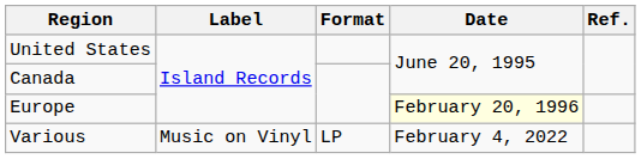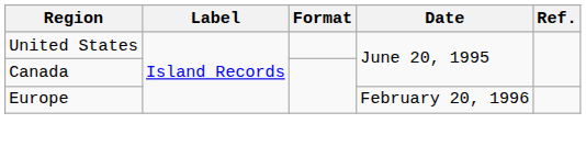Europe | Date: lightyellow background -> no background
- row: Various | Music on Vinyl | LP | February 4, 2022
